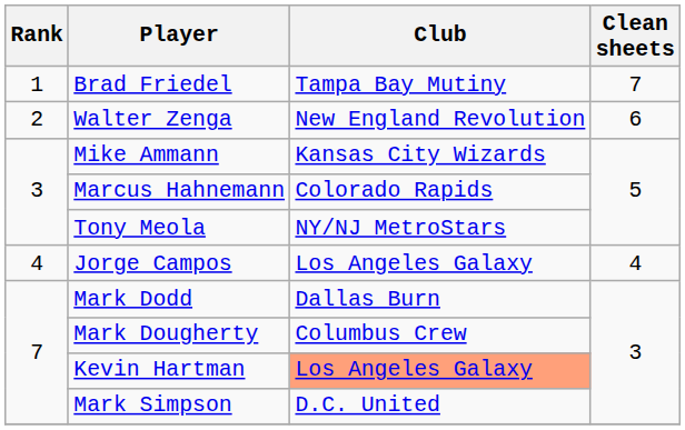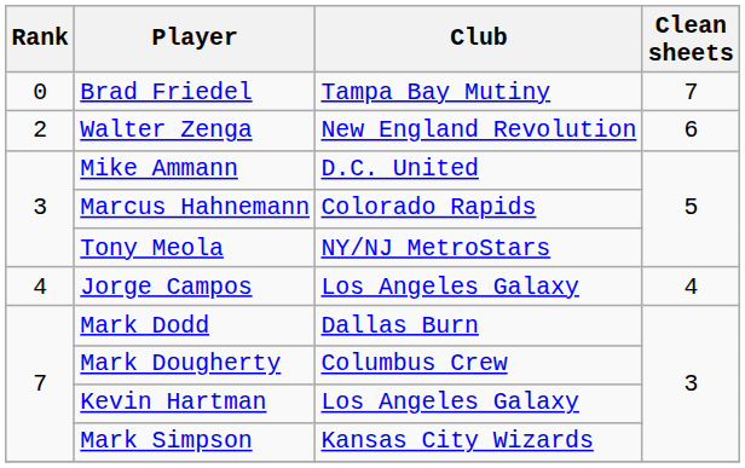Brad Friedel | Rank: 1 -> 0
Mike Ammann | Club: Kansas City Wizards -> D.C. United
Kevin Hartman | Club: lightsalmon background -> no background
Mark Simpson | Club: D.C. United -> Kansas City Wizards
